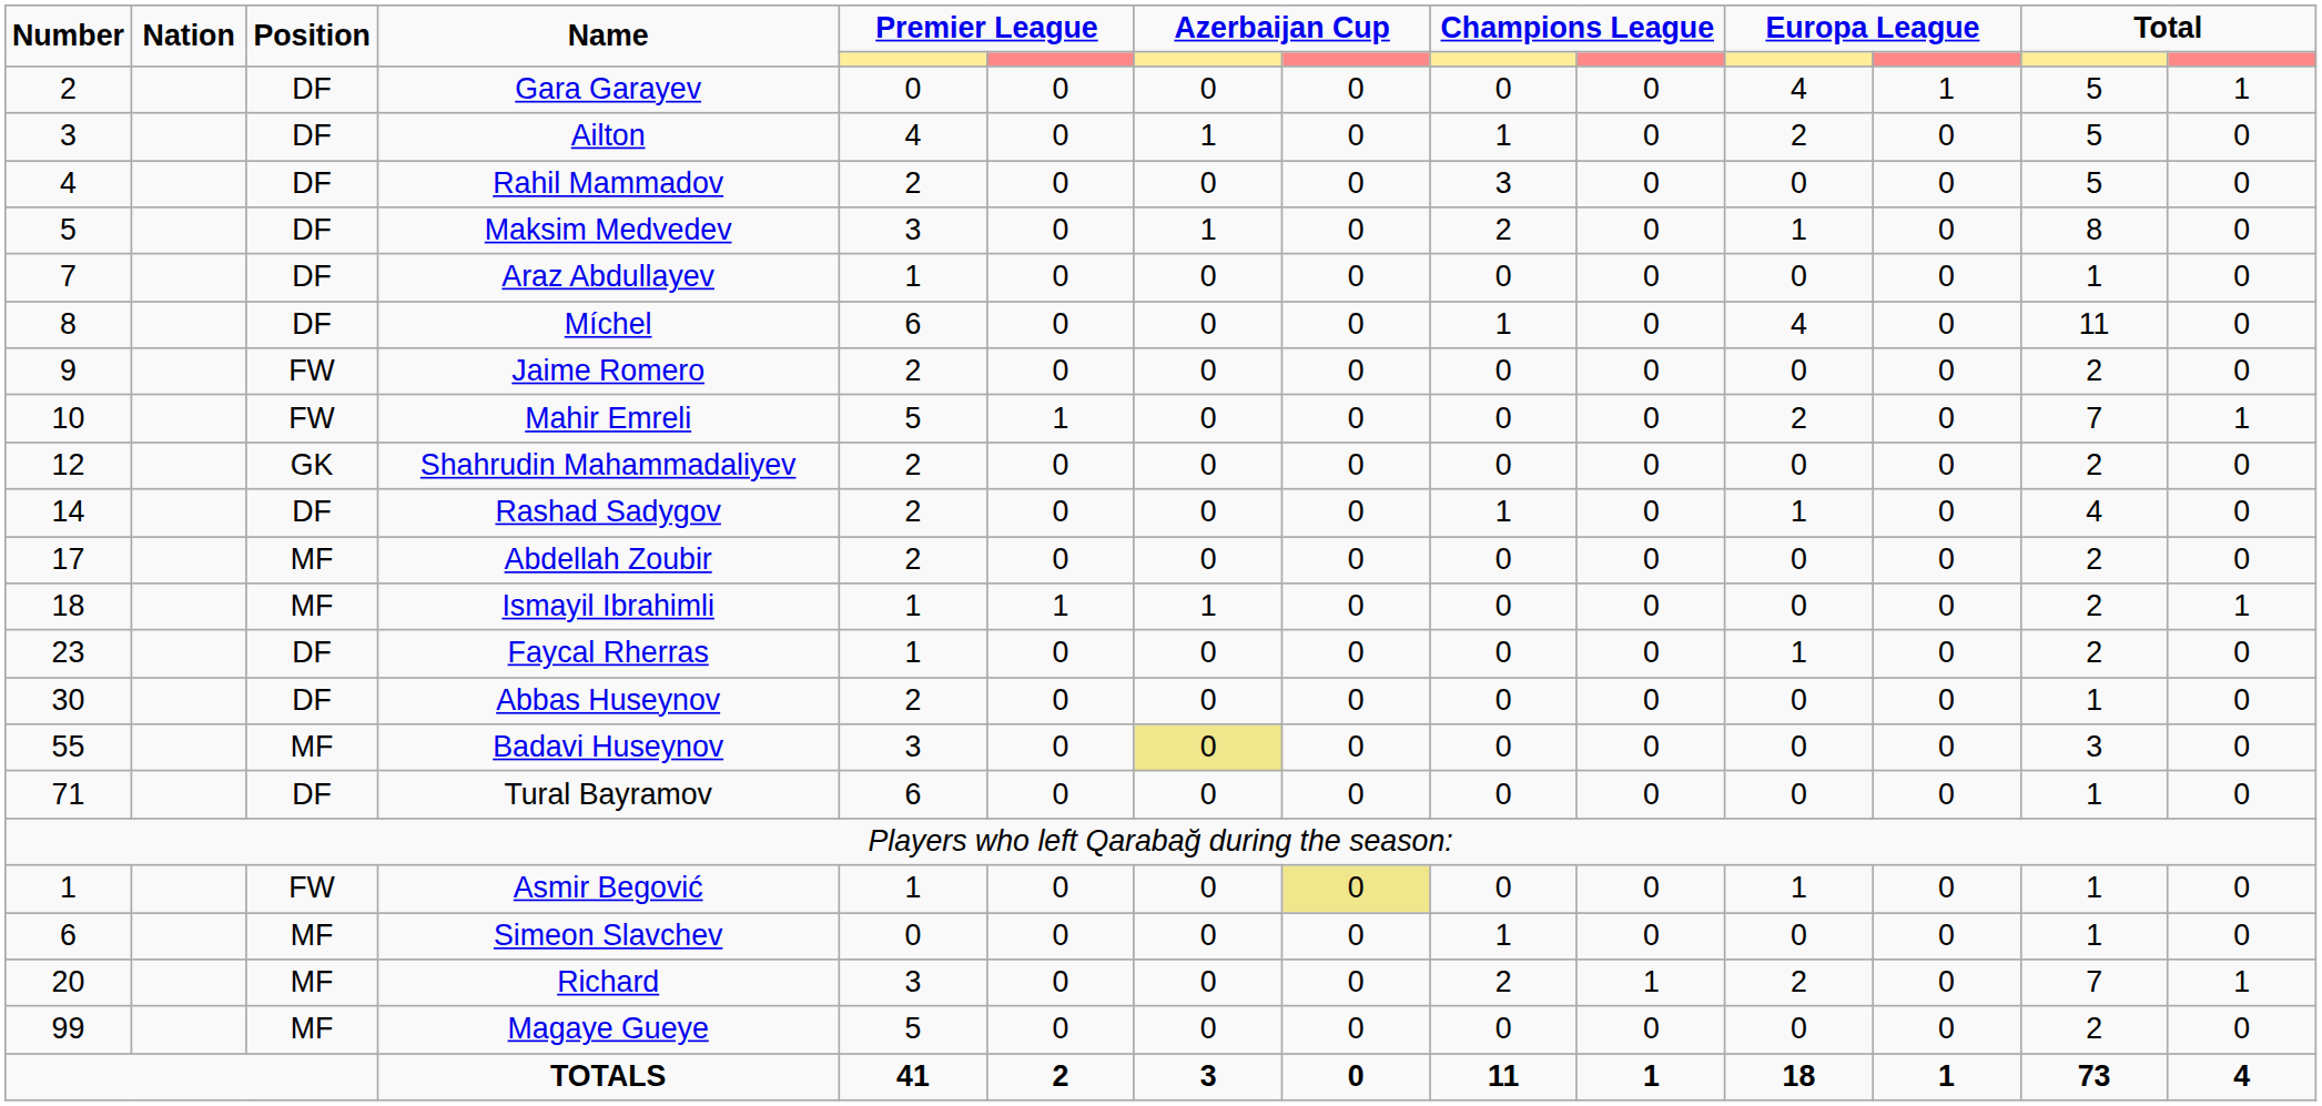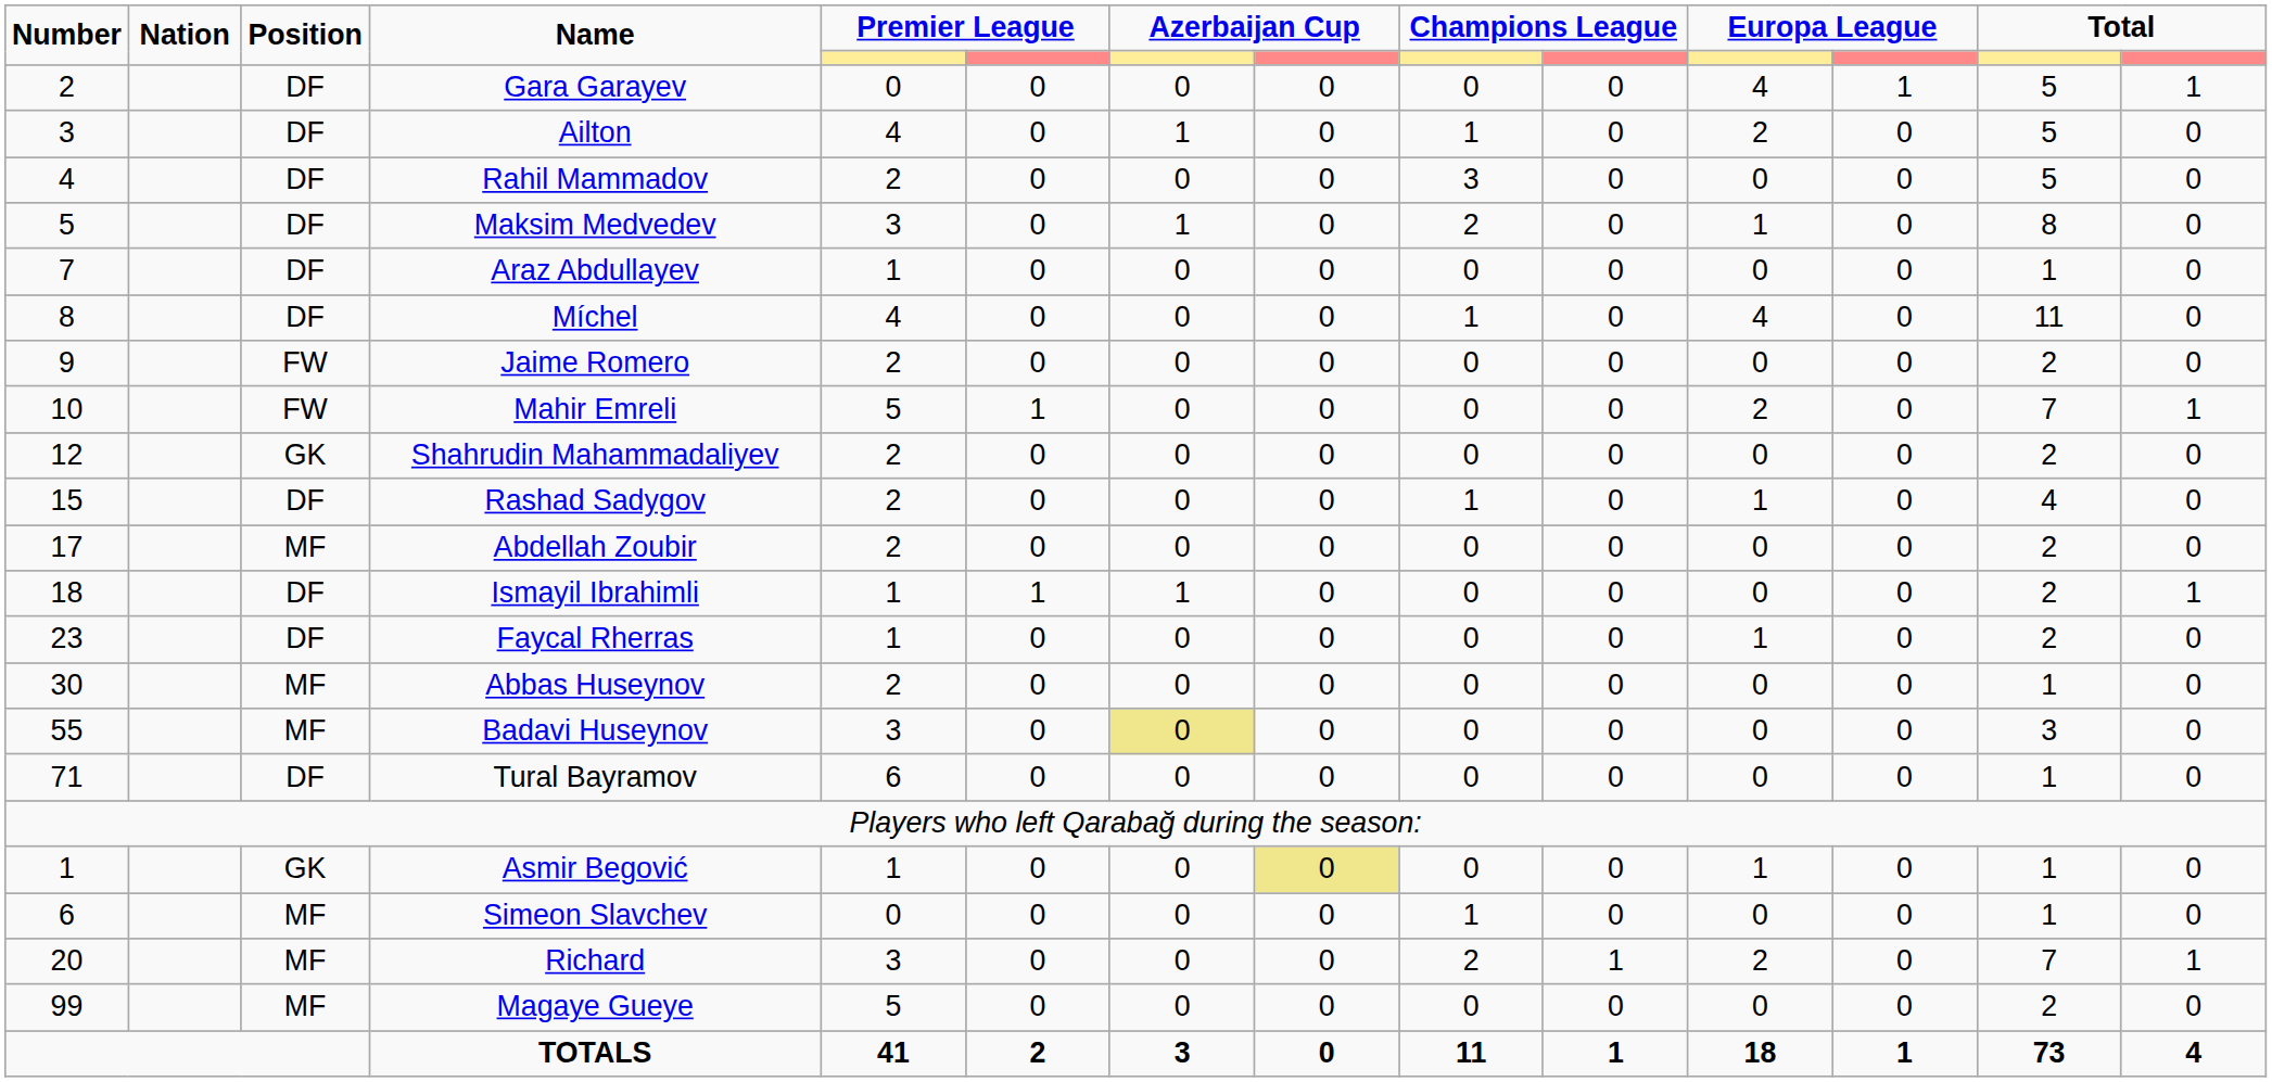Míchel | column 5: 6 -> 4
Rashad Sadygov | Number: 14 -> 15
Ismayil Ibrahimli | Position: MF -> DF
Abbas Huseynov | Position: DF -> MF
Asmir Begović | Position: FW -> GK
